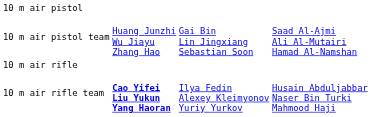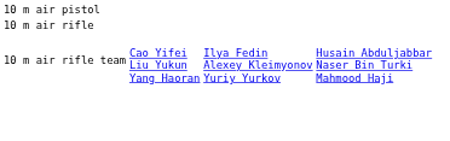- row: 10 m air pistol team | Huang Junzhi Wu Jiayu Zhang Hao | Gai Bin Lin Jingxiang Sebastian Soon | Saad Al-Ajmi Ali Al-Mutairi Hamad Al-Namshan
10 m air rifle team | column 2: bold -> normal
